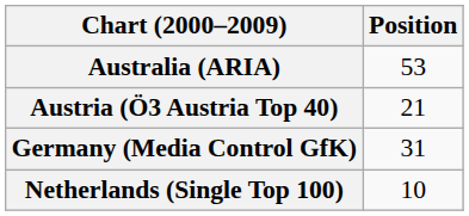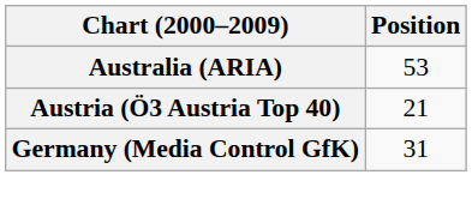- row: Netherlands (Single Top 100) | 10
